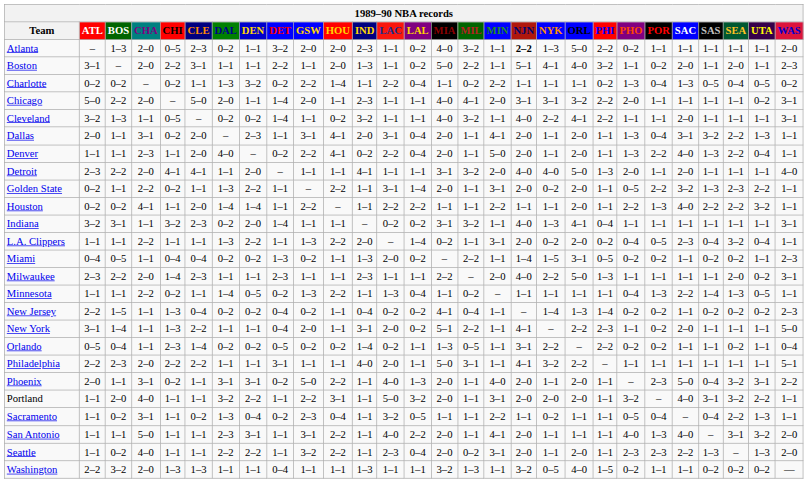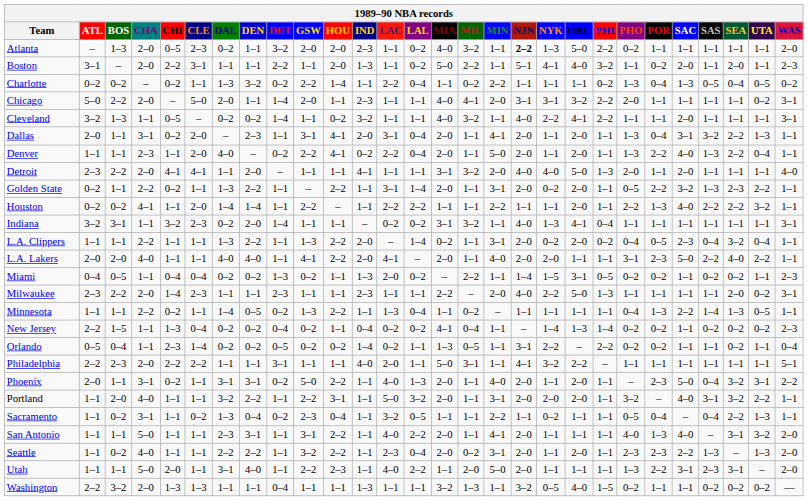+ row: L.A. Lakers | 2–0 | 2–0 | 4–0 | 1–1 | 1–1 | 4–0 | 4–0 | 1–1 | 4–1 | 2–2 | 2–0 | 4–1 | – | 2–0 | 1–1 | 4–0 | 2–0 | 2–0 | 1–1 | 1–1 | 3–1 | 2–3 | 5–0 | 2–2 | 4–0 | 2–2 | 1–1
- row: New York | 3–1 | 1–4 | 1–1 | 1–3 | 2–2 | 1–1 | 1–1 | 0–4 | 2–0 | 1–1 | 3–1 | 2–0 | 0–2 | 5–1 | 2–2 | 1–1 | 4–1 | – | 2–2 | 2–3 | 1–1 | 0–2 | 2–0 | 1–1 | 1–1 | 1–1 | 5–0
+ row: Utah | 1–1 | 1–1 | 5–0 | 2–0 | 1–1 | 3–1 | 4–0 | 1–1 | 2–2 | 2–3 | 1–1 | 4–0 | 2–2 | 1–1 | 2–0 | 5–0 | 2–0 | 1–1 | 1–1 | 1–1 | 1–3 | 2–2 | 3–1 | 2–3 | 3–1 | – | 2–0
